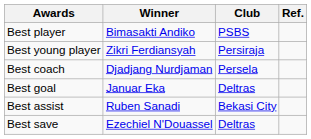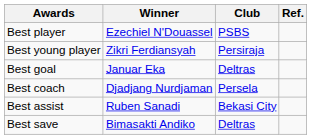Best player | Winner: Bimasakti Andiko -> Ezechiel N'Douassel
rows swapped: Best coach <-> Best goal
Best save | Winner: Ezechiel N'Douassel -> Bimasakti Andiko
